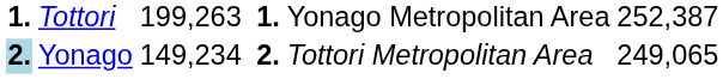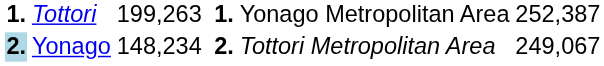Yonago | column 3: 149,234 -> 148,234
Yonago | column 6: 249,065 -> 249,067
